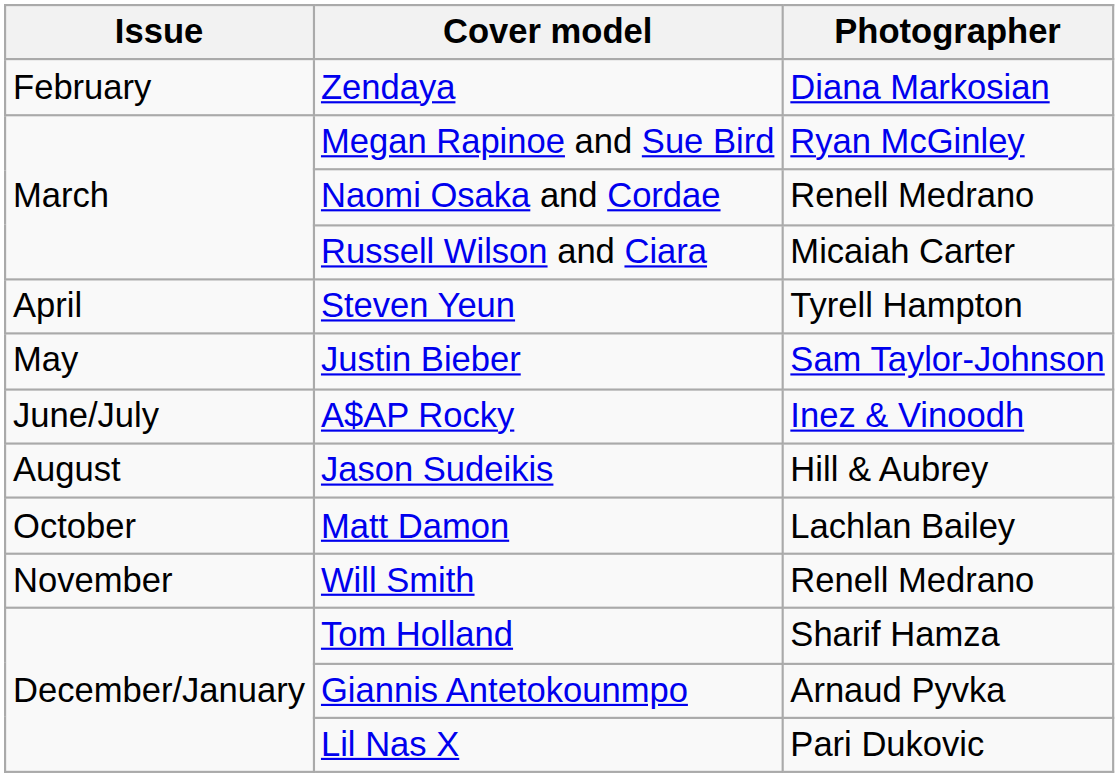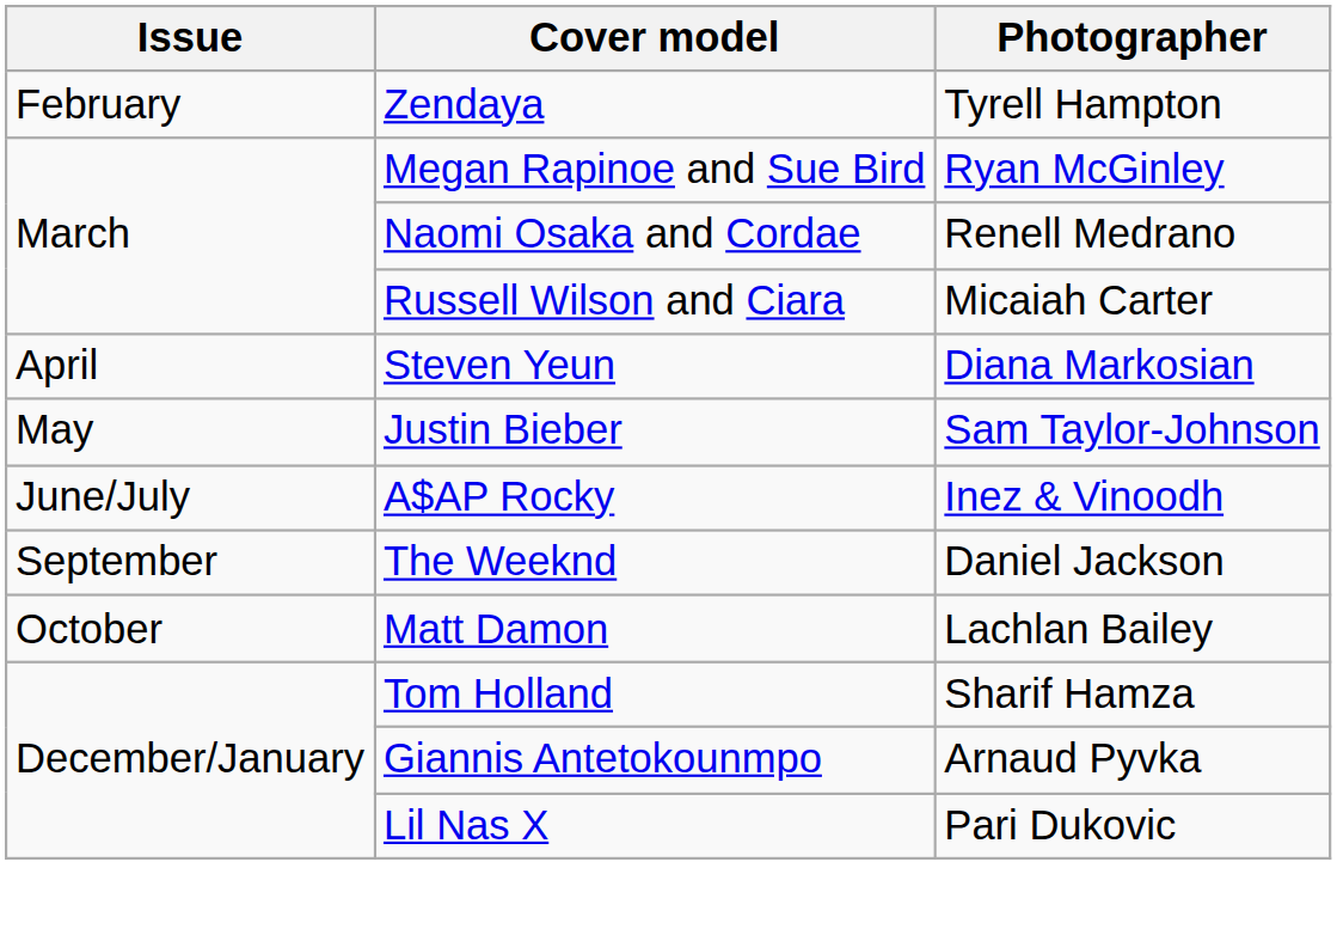Zendaya | Photographer: Diana Markosian -> Tyrell Hampton
Steven Yeun | Photographer: Tyrell Hampton -> Diana Markosian
- row: August | Jason Sudeikis | Hill & Aubrey
+ row: September | The Weeknd | Daniel Jackson
- row: November | Will Smith | Renell Medrano
